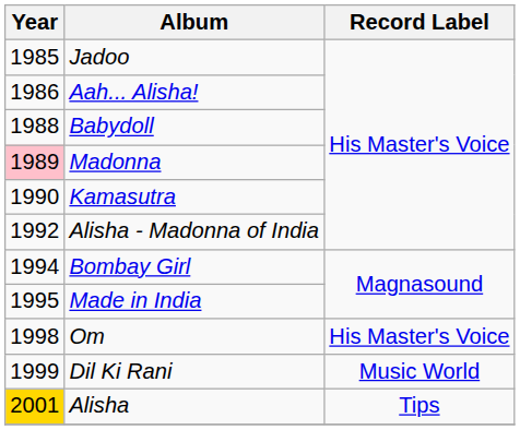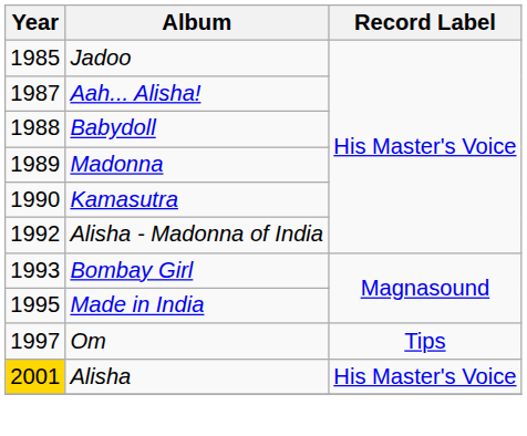Aah... Alisha! | Year: 1986 -> 1987
Madonna | Year: pink background -> no background
Bombay Girl | Year: 1994 -> 1993
Om | Year: 1998 -> 1997
Om | Record Label: His Master's Voice -> Tips
- row: 1999 | Dil Ki Rani | Music World
Alisha | Record Label: Tips -> His Master's Voice
